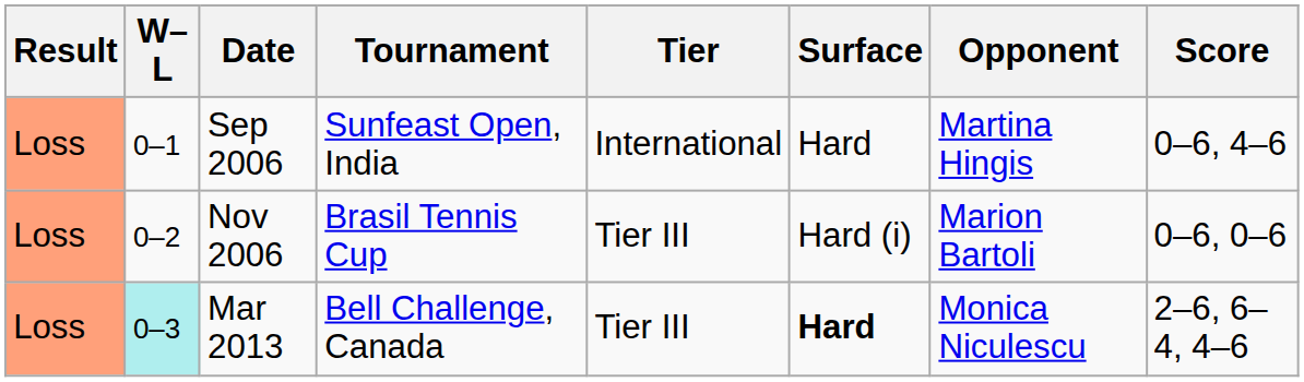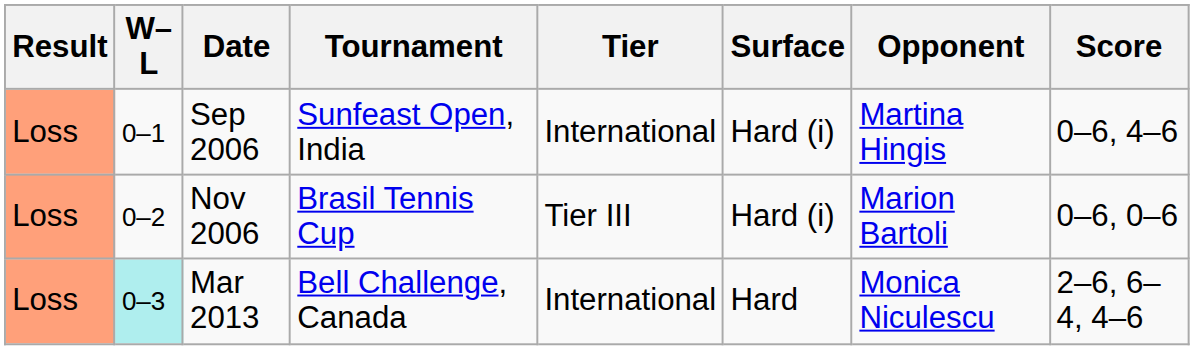Sep 2006 | Surface: Hard -> Hard (i)
Mar 2013 | Tier: Tier III -> International
Mar 2013 | Surface: bold -> normal
